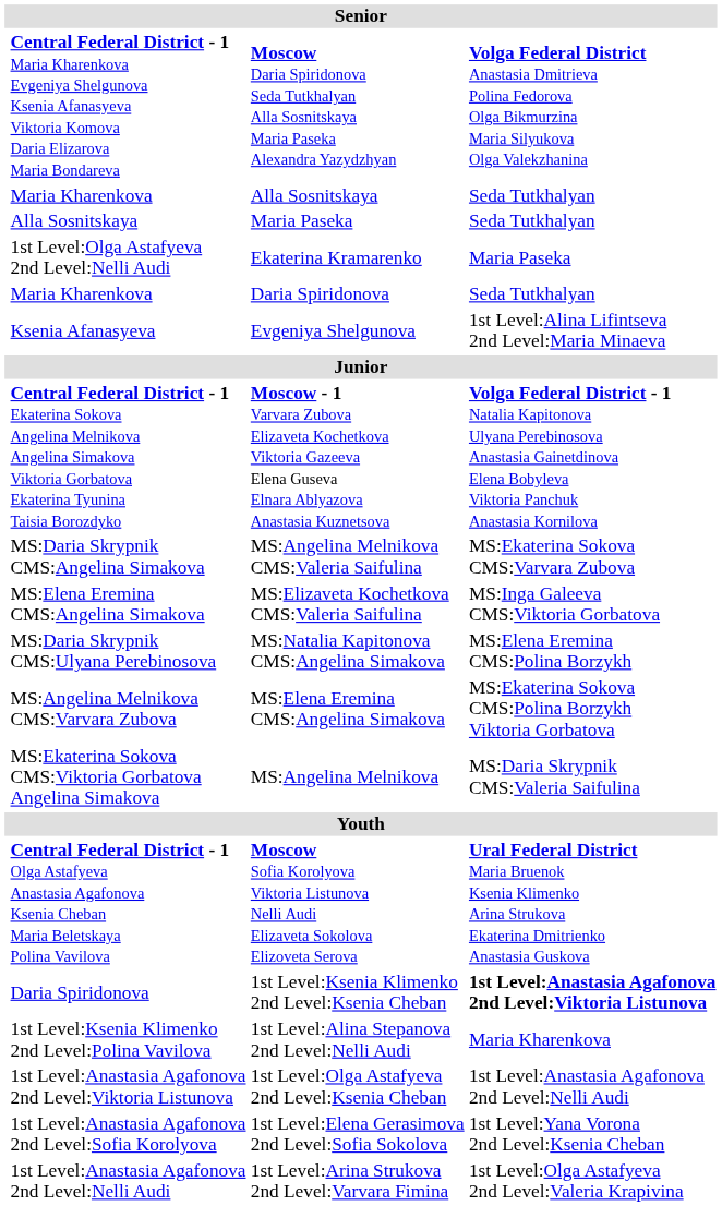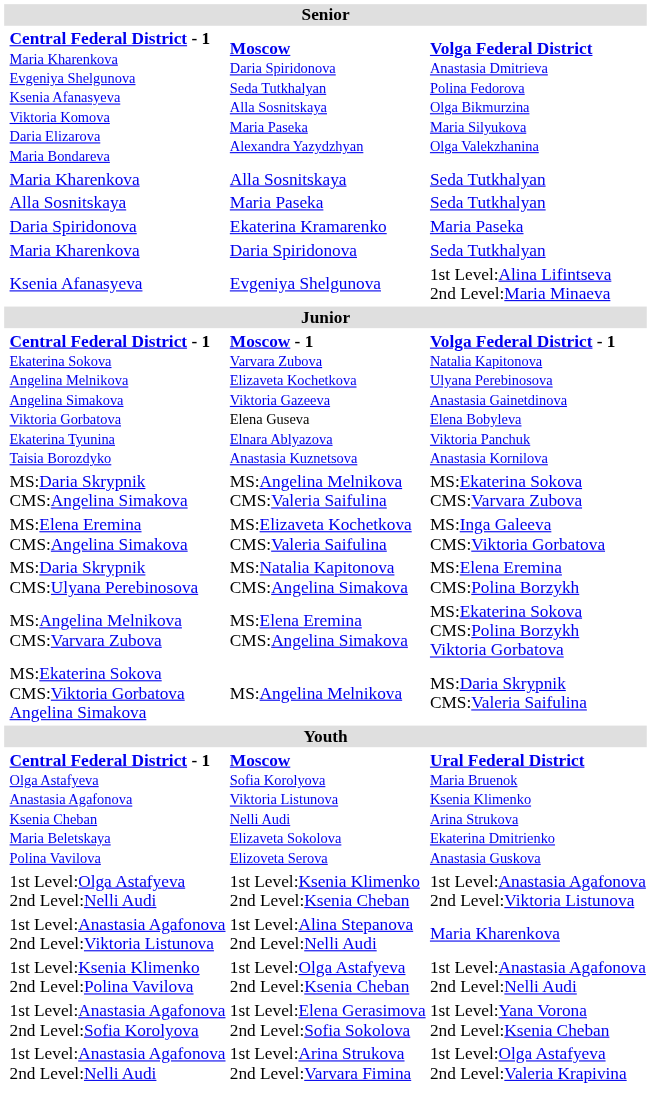Ekaterina Kramarenko | column 2: 1st Level:Olga Astafyeva 2nd Level:Nelli Audi -> Daria Spiridonova
1st Level:Ksenia Klimenko 2nd Level:Ksenia Cheban | column 2: Daria Spiridonova -> 1st Level:Olga Astafyeva 2nd Level:Nelli Audi
1st Level:Ksenia Klimenko 2nd Level:Ksenia Cheban | column 4: bold -> normal
1st Level:Alina Stepanova 2nd Level:Nelli Audi | column 2: 1st Level:Ksenia Klimenko 2nd Level:Polina Vavilova -> 1st Level:Anastasia Agafonova 2nd Level:Viktoria Listunova
1st Level:Olga Astafyeva 2nd Level:Ksenia Cheban | column 2: 1st Level:Anastasia Agafonova 2nd Level:Viktoria Listunova -> 1st Level:Ksenia Klimenko 2nd Level:Polina Vavilova
